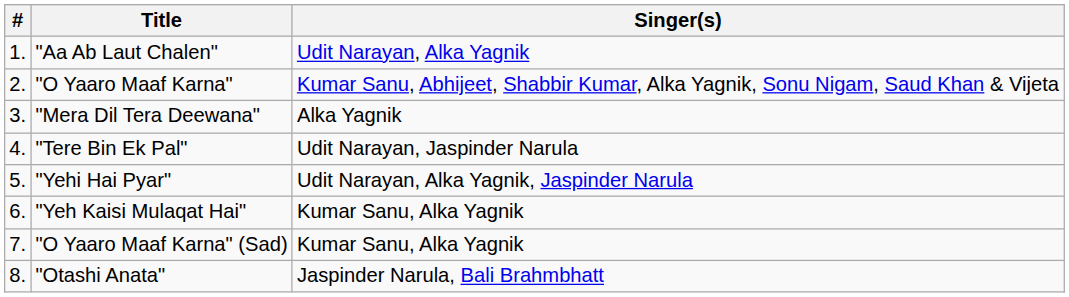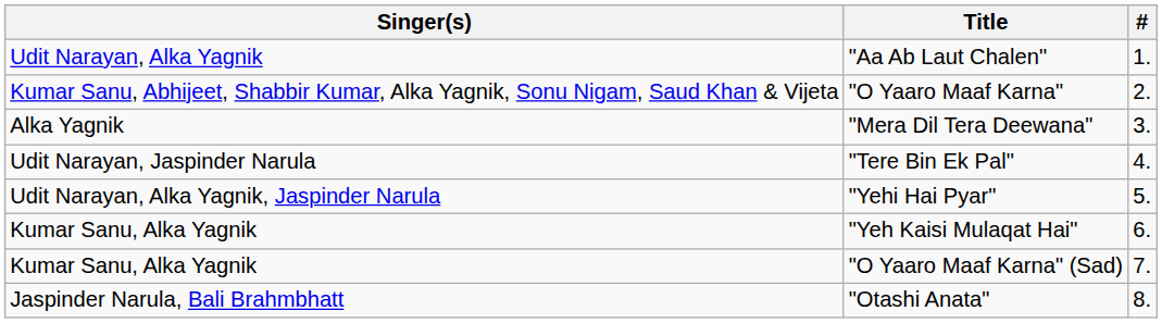columns swapped: # <-> Singer(s)
